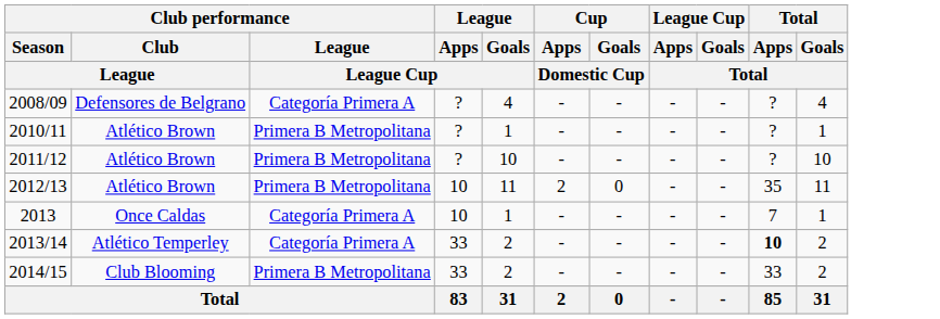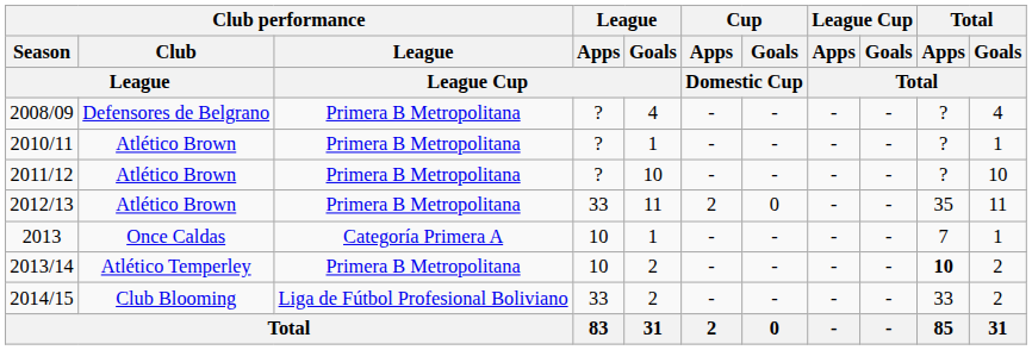2008/09 | Club performance / League / League Cup: Categoría Primera A -> Primera B Metropolitana
2012/13 | League / Apps / League Cup: 10 -> 33
2013/14 | Club performance / League / League Cup: Categoría Primera A -> Primera B Metropolitana
2013/14 | League / Apps / League Cup: 33 -> 10
2014/15 | Club performance / League / League Cup: Primera B Metropolitana -> Liga de Fútbol Profesional Boliviano
